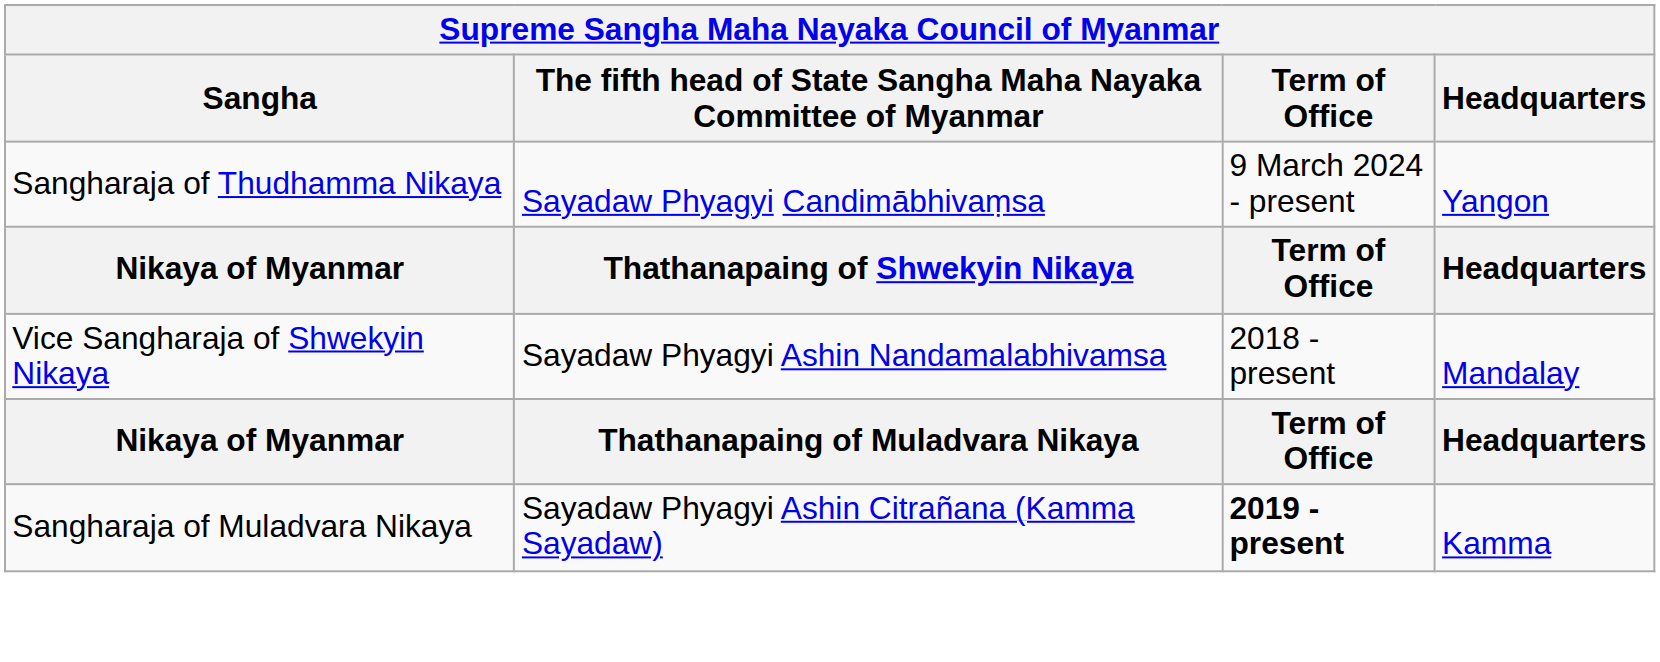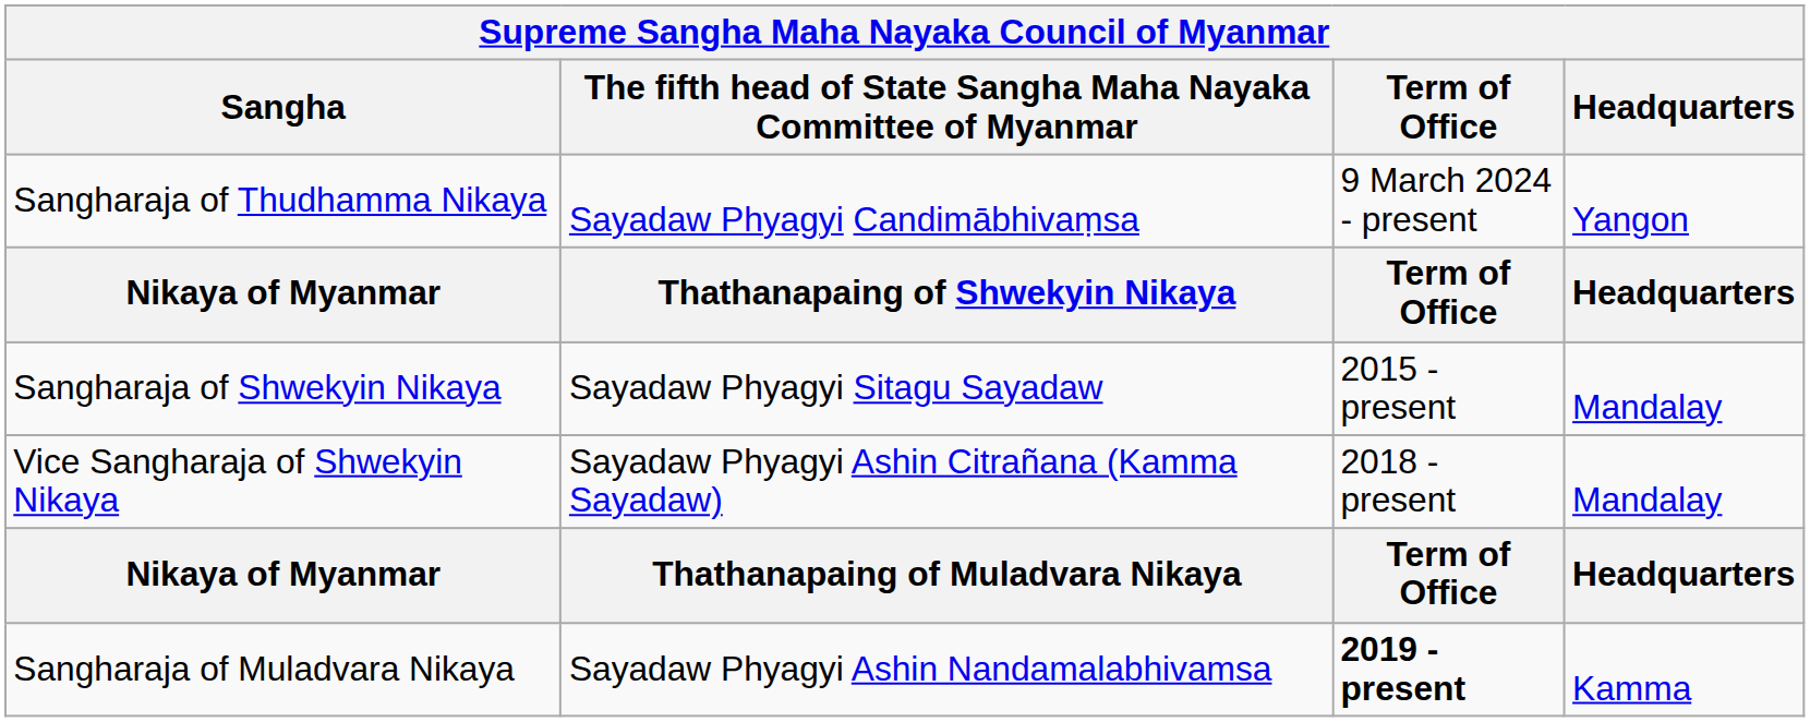+ row: Sangharaja of Shwekyin Nikaya | Sayadaw Phyagyi Sitagu Sayadaw | 2015 - present | Mandalay
Vice Sangharaja of Shwekyin Nikaya | column 2: Sayadaw Phyagyi Ashin Nandamalabhivamsa -> Sayadaw Phyagyi Ashin Citrañana (Kamma Sayadaw)
Sangharaja of Muladvara Nikaya | column 2: Sayadaw Phyagyi Ashin Citrañana (Kamma Sayadaw) -> Sayadaw Phyagyi Ashin Nandamalabhivamsa
